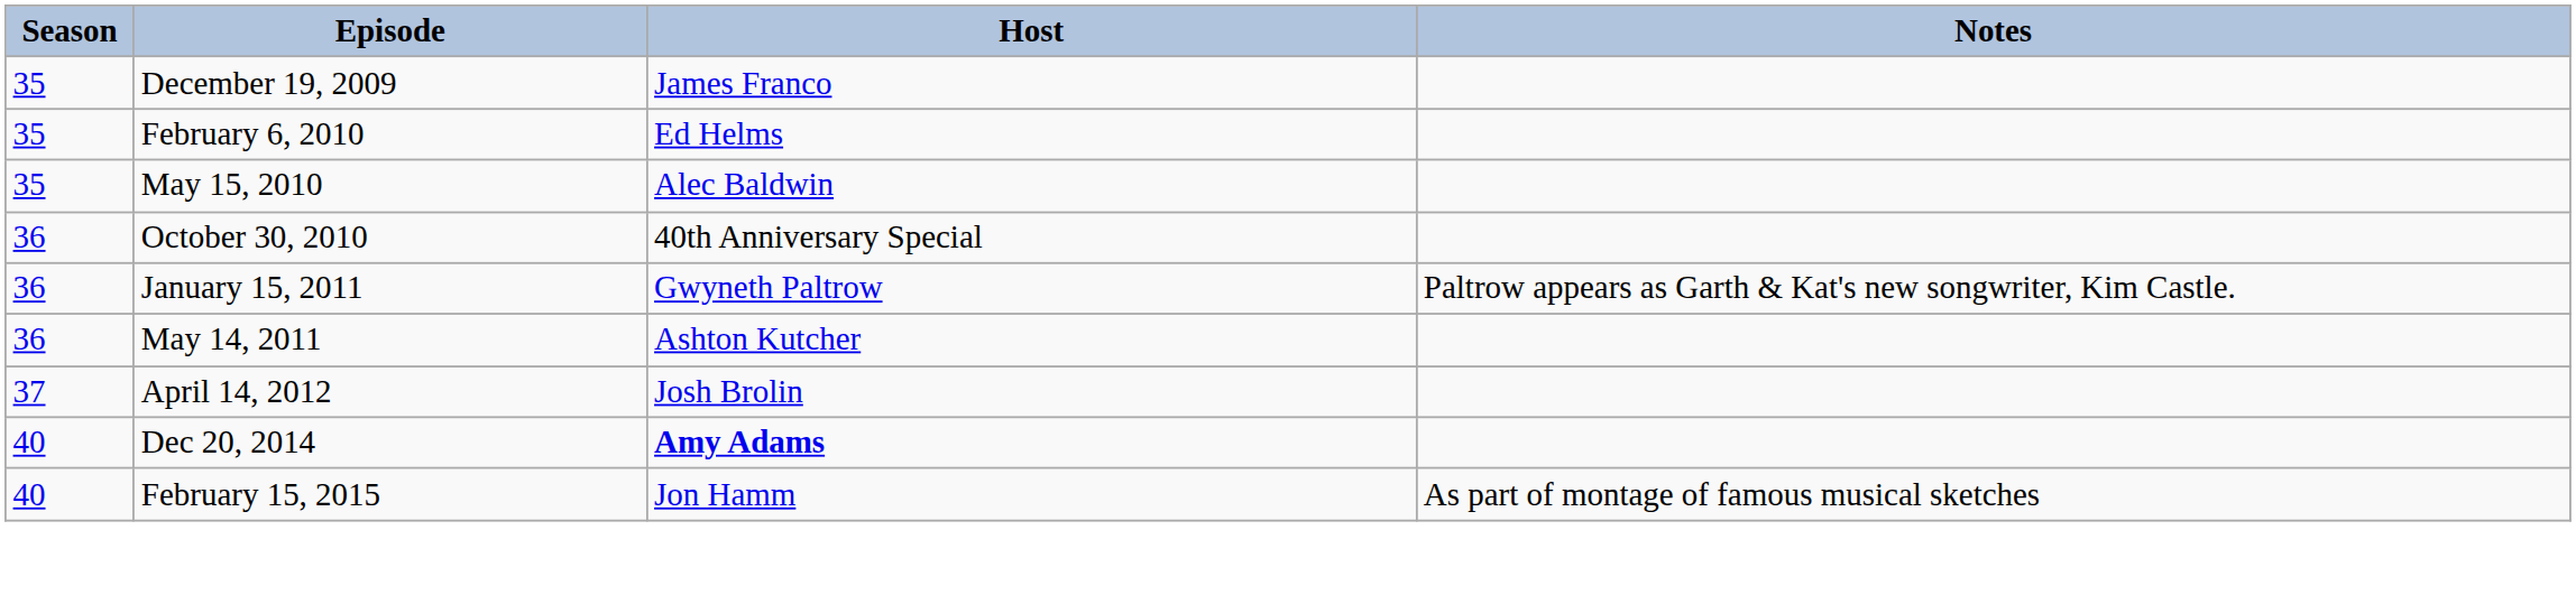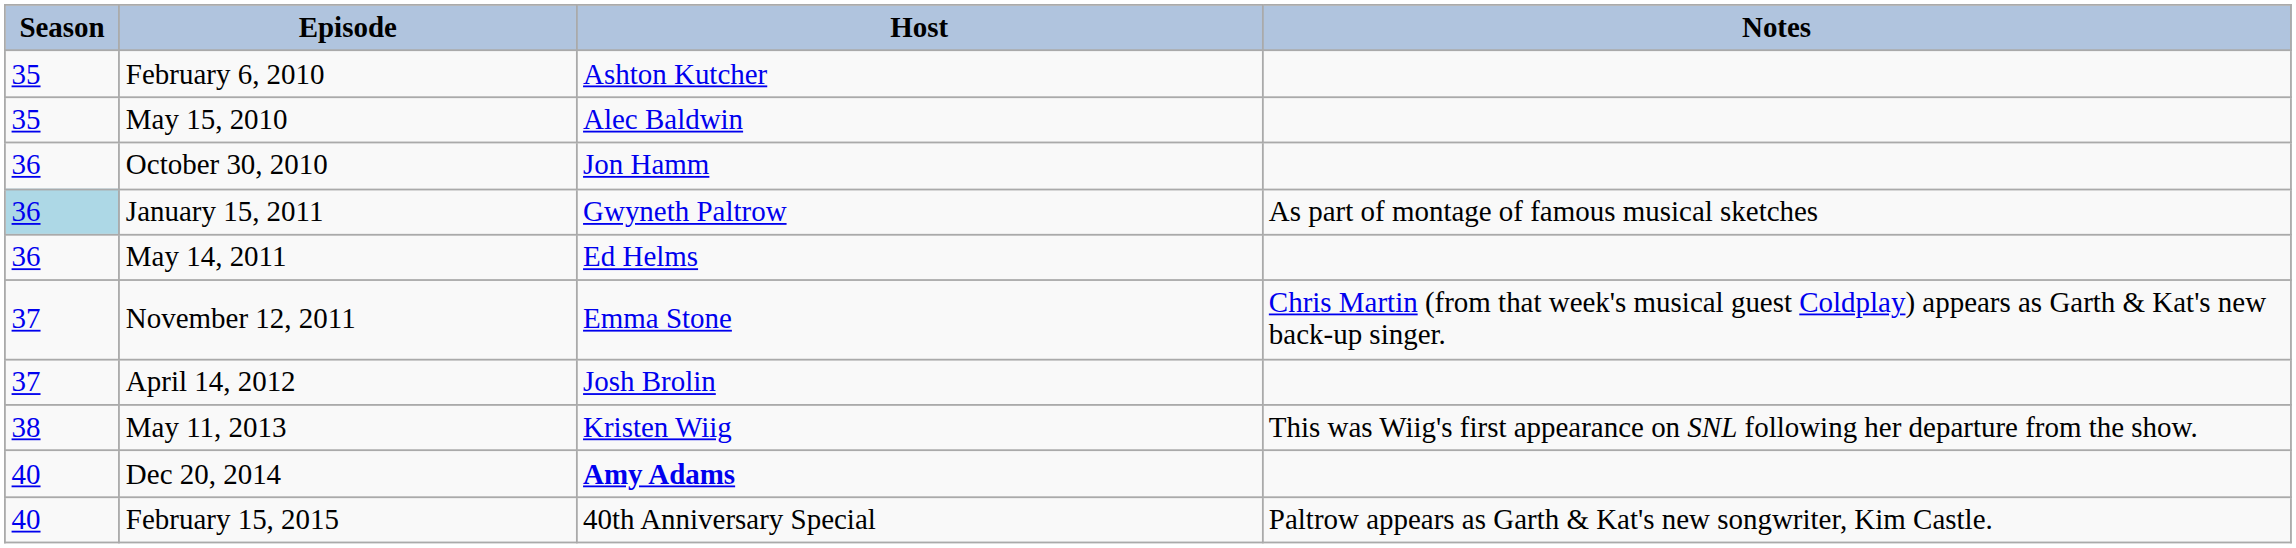- row: 35 | December 19, 2009 | James Franco
February 6, 2010 | Host: Ed Helms -> Ashton Kutcher
October 30, 2010 | Host: 40th Anniversary Special -> Jon Hamm
January 15, 2011 | Season: no background -> lightblue background
January 15, 2011 | Notes: Paltrow appears as Garth & Kat's new songwriter, Kim Castle. -> As part of montage of famous musical sketches
May 14, 2011 | Host: Ashton Kutcher -> Ed Helms
+ row: 37 | November 12, 2011 | Emma Stone | Chris Martin (from that week's musical guest Coldplay) appears as Garth & Kat's new back-up singer.
+ row: 38 | May 11, 2013 | Kristen Wiig | This was Wiig's first appearance on SNL following her departure from the show.
February 15, 2015 | Host: Jon Hamm -> 40th Anniversary Special
February 15, 2015 | Notes: As part of montage of famous musical sketches -> Paltrow appears as Garth & Kat's new songwriter, Kim Castle.
